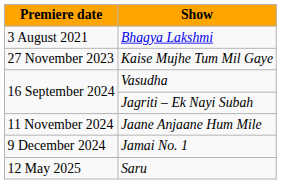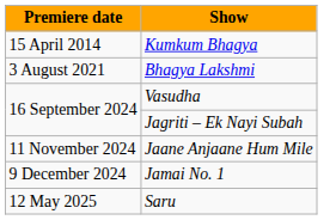+ row: 15 April 2014 | Kumkum Bhagya
- row: 27 November 2023 | Kaise Mujhe Tum Mil Gaye
